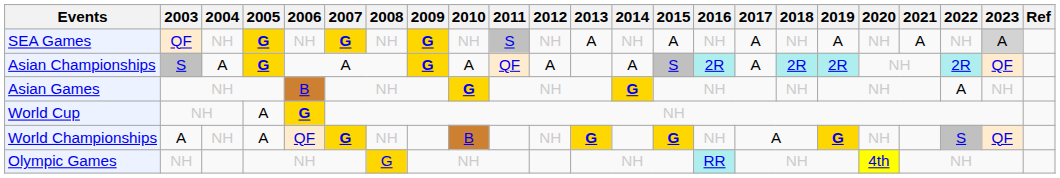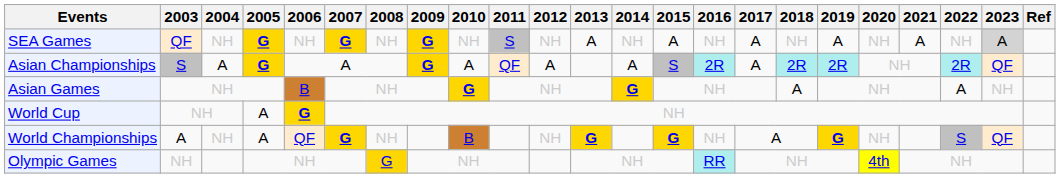Asian Games | 2018: NH -> A
